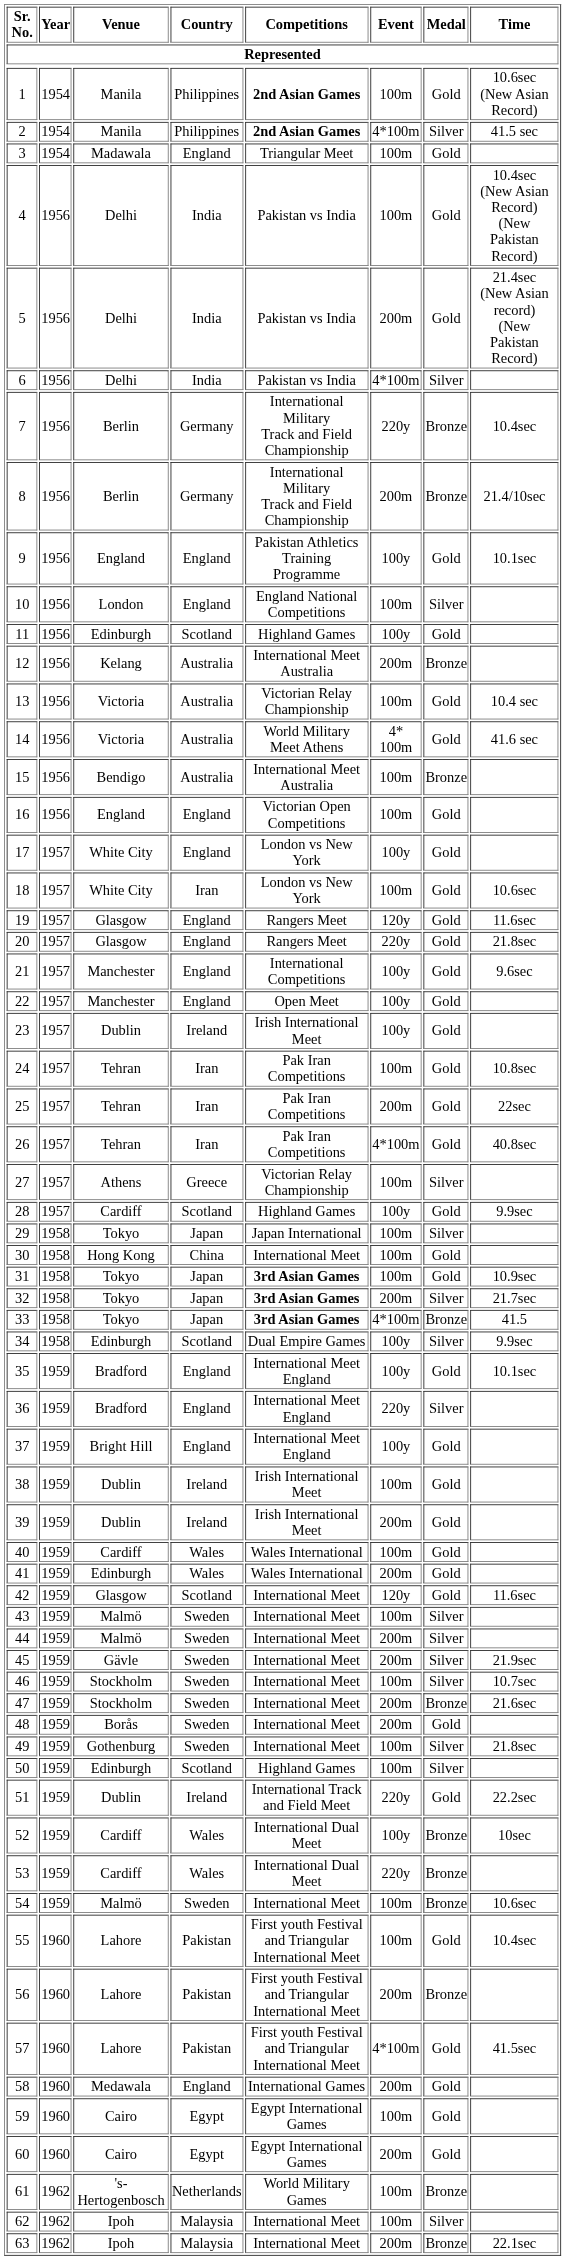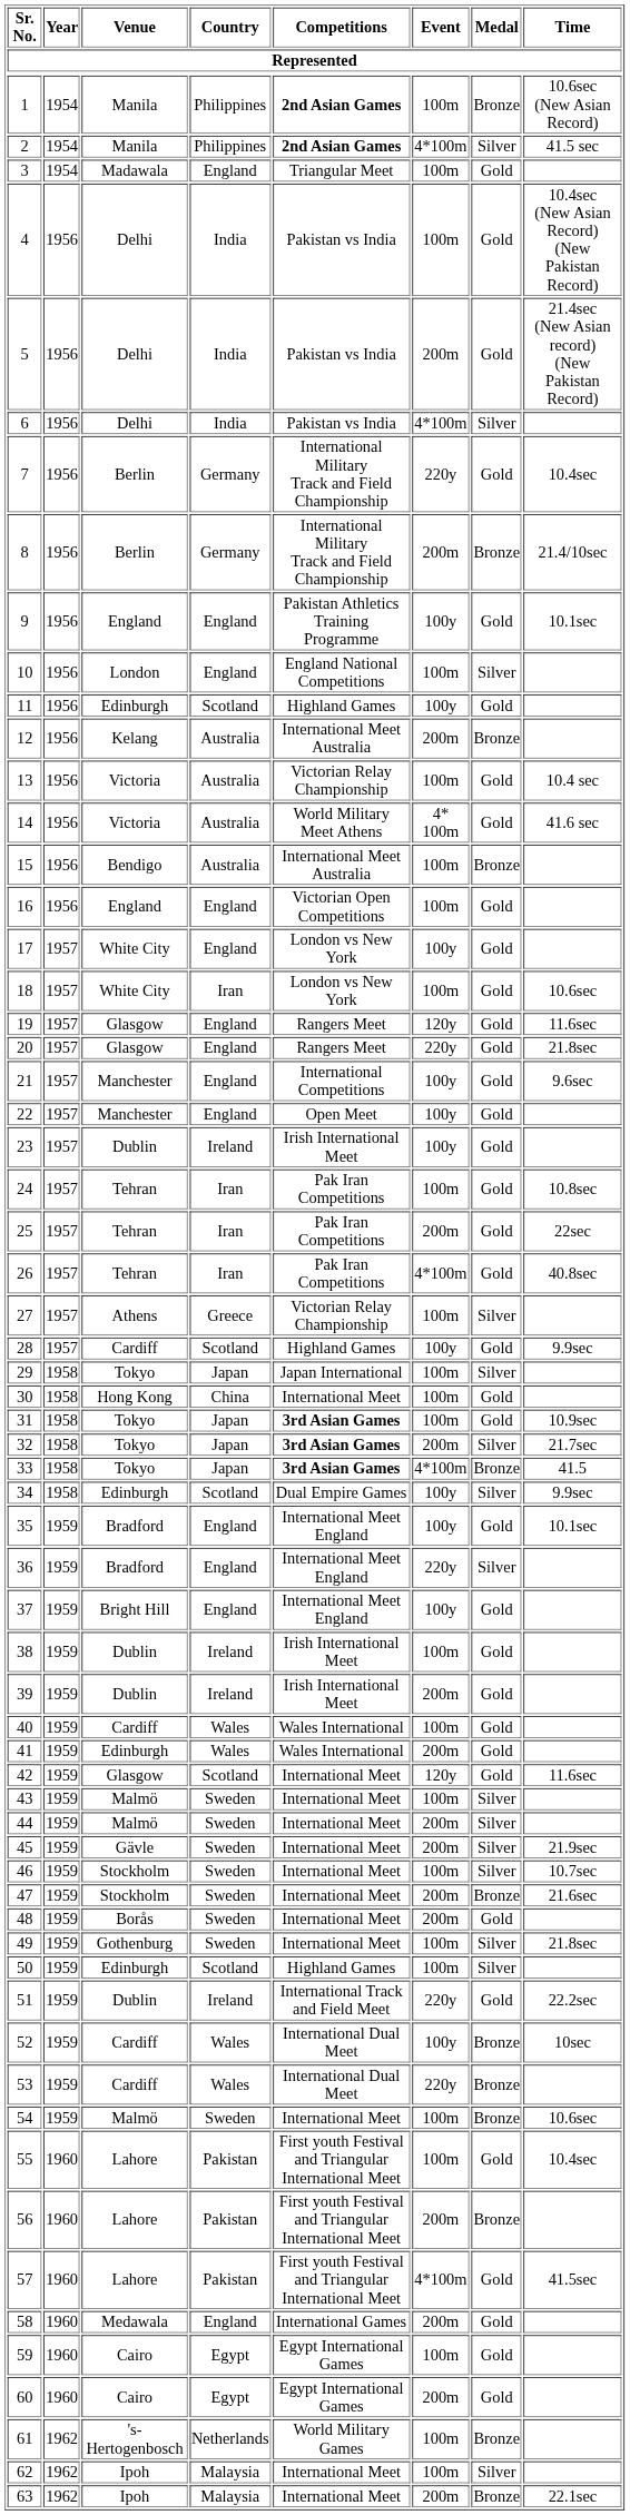1 | Medal: Gold -> Bronze
7 | Medal: Bronze -> Gold
